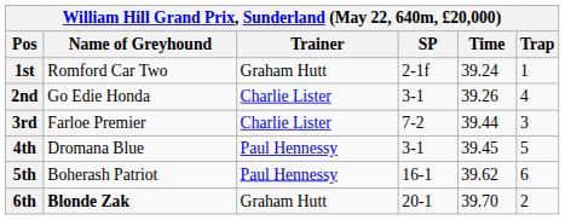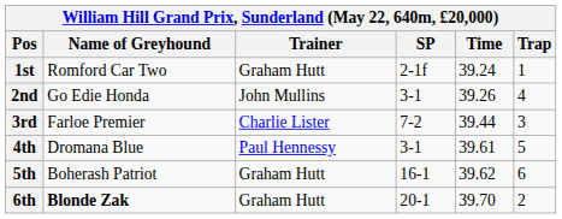2nd | Trainer: Charlie Lister -> John Mullins
4th | Time: 39.45 -> 39.61
5th | Trainer: Paul Hennessy -> Graham Hutt
